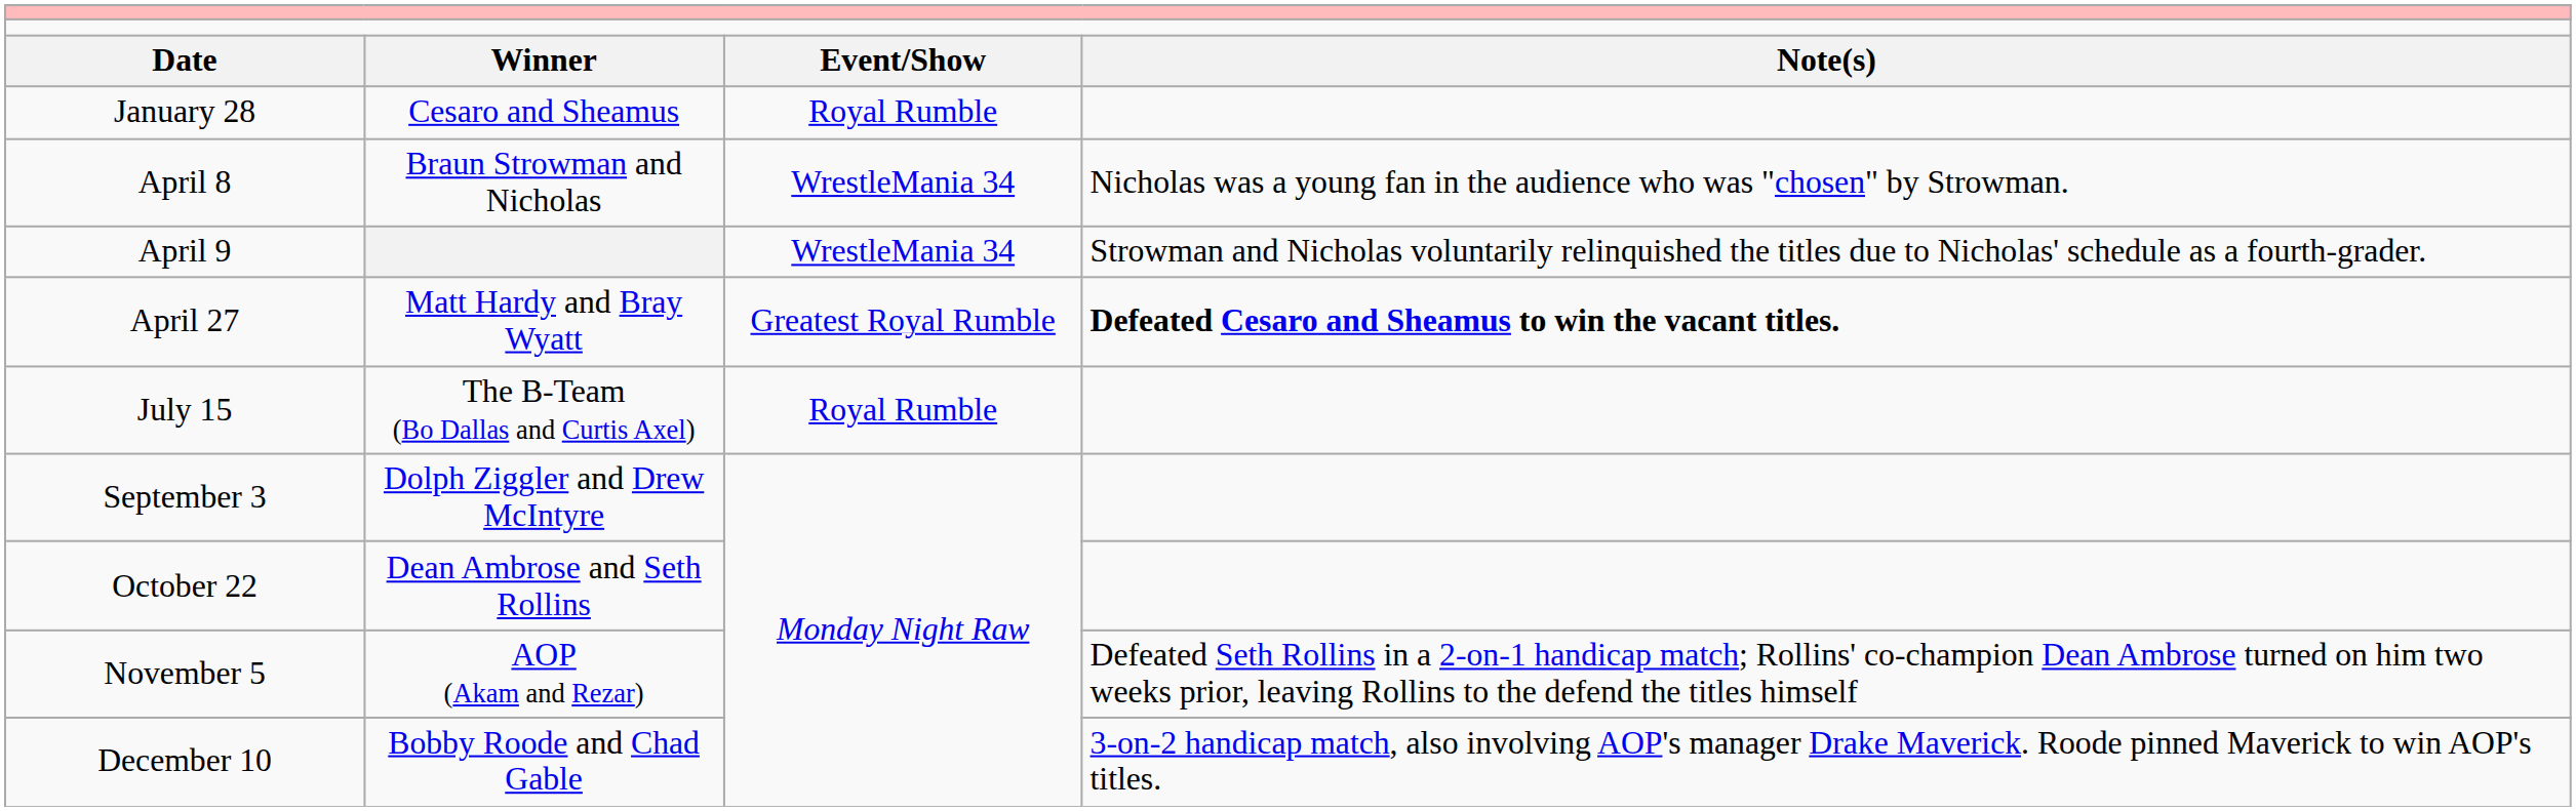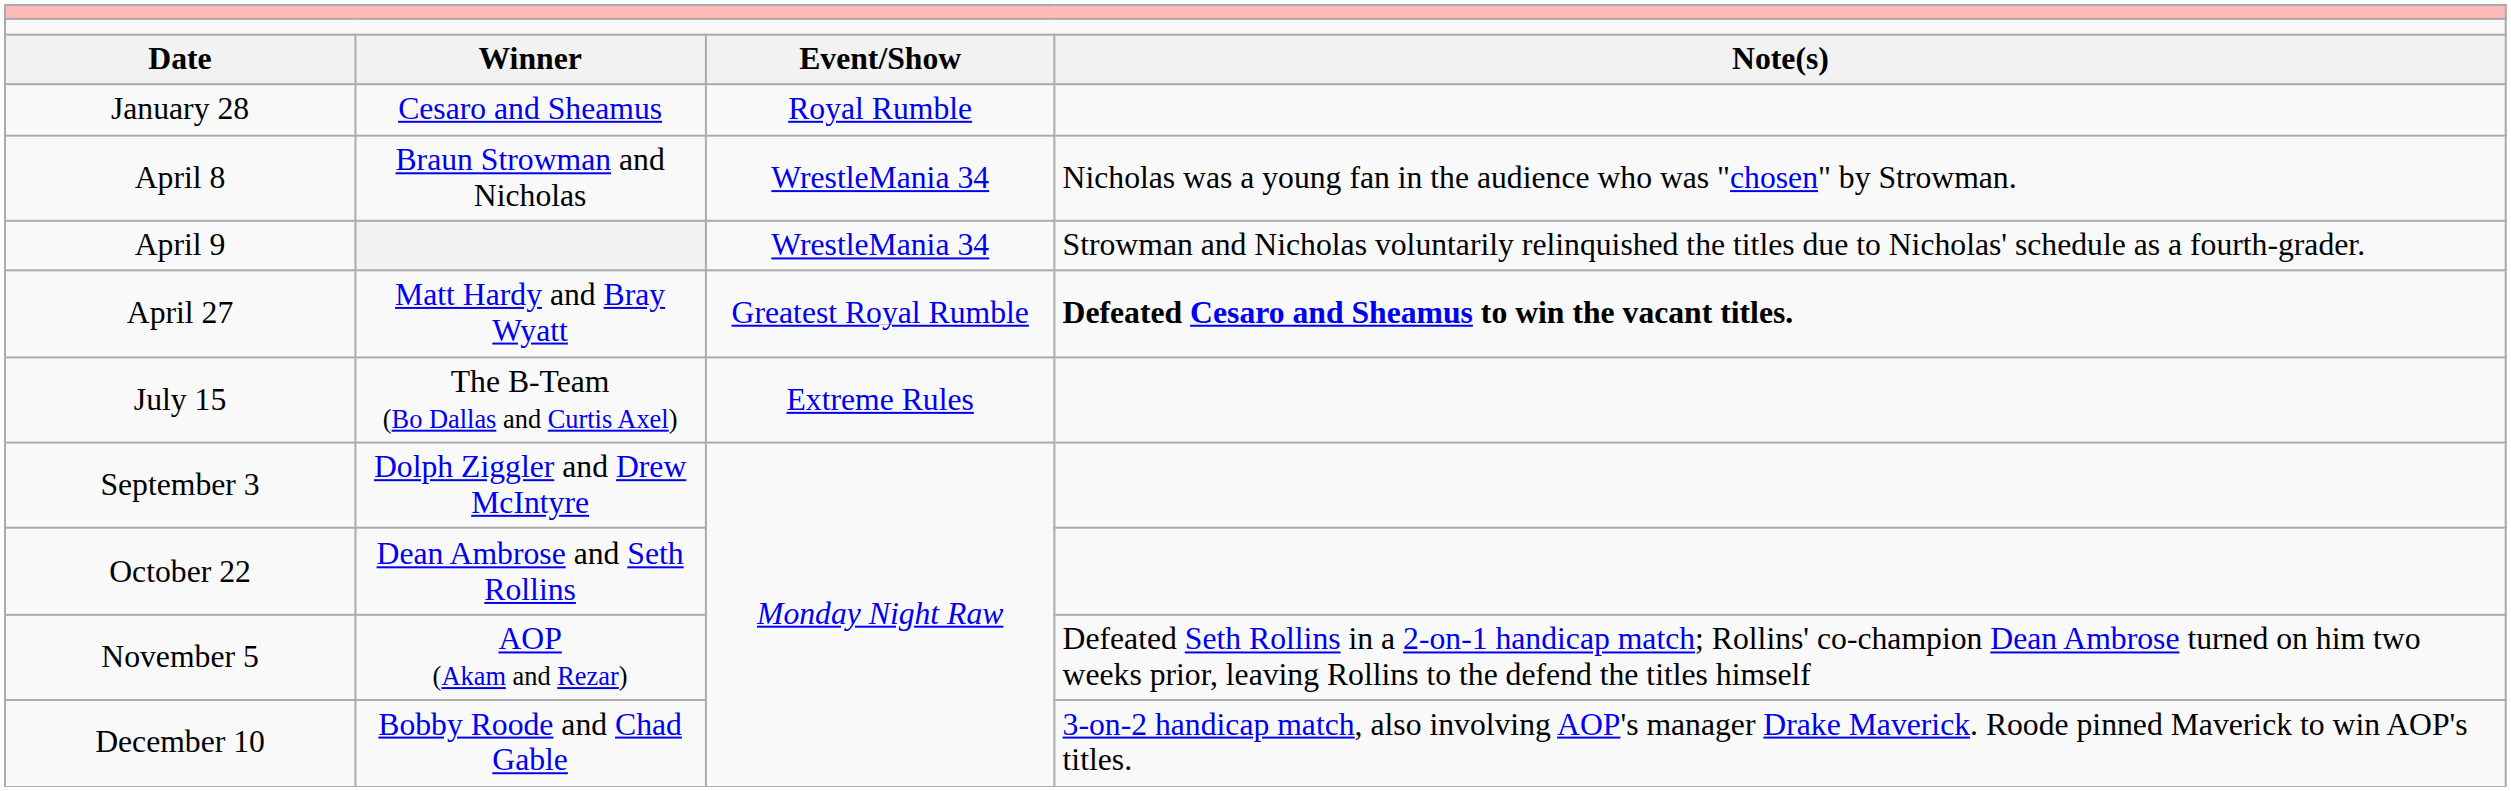July 15 | column 3: Royal Rumble -> Extreme Rules
